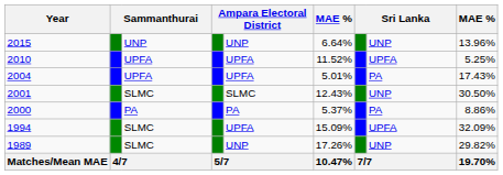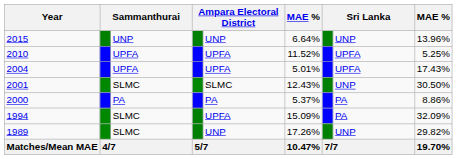2004 | column 8: PA -> UPFA
1994 | column 8: UPFA -> PA
